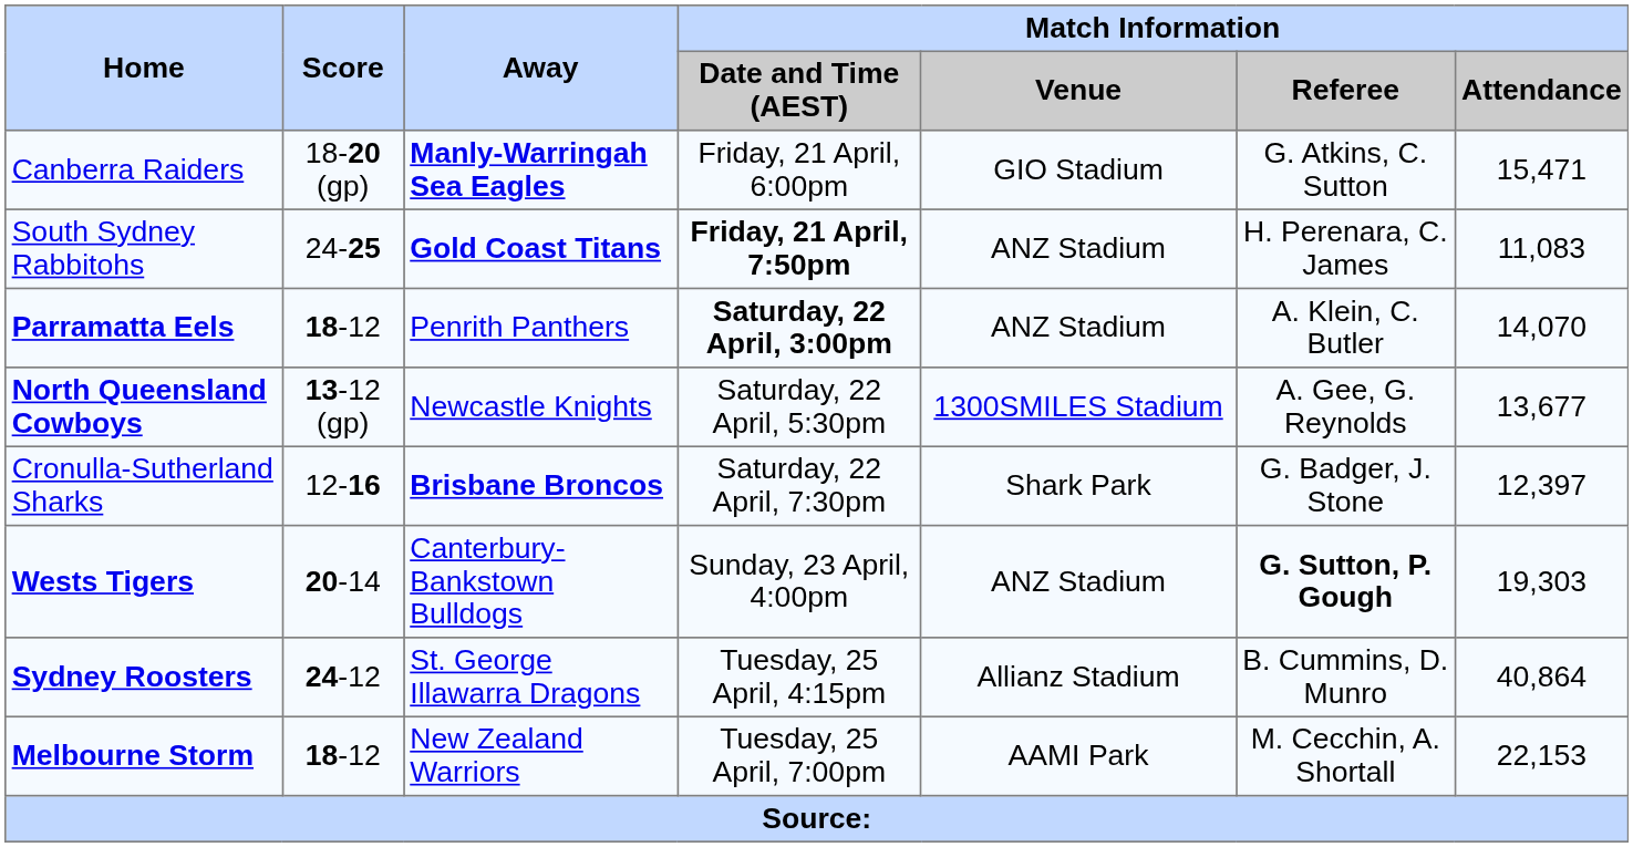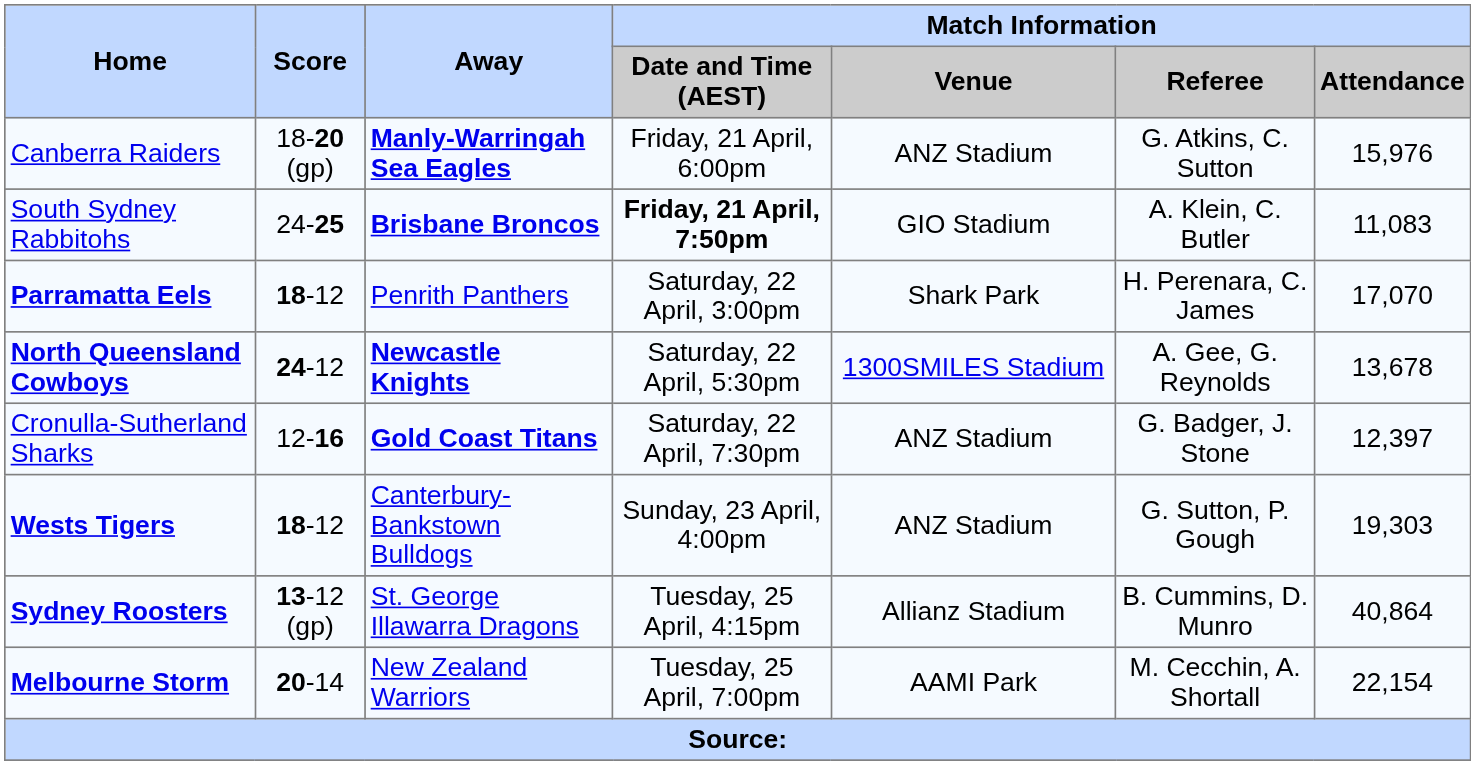Canberra Raiders | Match Information / Venue: GIO Stadium -> ANZ Stadium
Canberra Raiders | Match Information / Attendance: 15,471 -> 15,976
South Sydney Rabbitohs | Away: Gold Coast Titans -> Brisbane Broncos
South Sydney Rabbitohs | Match Information / Venue: ANZ Stadium -> GIO Stadium
South Sydney Rabbitohs | Match Information / Referee: H. Perenara, C. James -> A. Klein, C. Butler
Parramatta Eels | Match Information / Date and Time (AEST): bold -> normal
Parramatta Eels | Match Information / Venue: ANZ Stadium -> Shark Park
Parramatta Eels | Match Information / Referee: A. Klein, C. Butler -> H. Perenara, C. James
Parramatta Eels | Match Information / Attendance: 14,070 -> 17,070
North Queensland Cowboys | Score: 13-12 (gp) -> 24-12
North Queensland Cowboys | Away: normal -> bold
North Queensland Cowboys | Match Information / Attendance: 13,677 -> 13,678
Cronulla-Sutherland Sharks | Away: Brisbane Broncos -> Gold Coast Titans
Cronulla-Sutherland Sharks | Match Information / Venue: Shark Park -> ANZ Stadium
Wests Tigers | Score: 20-14 -> 18-12
Wests Tigers | Match Information / Referee: bold -> normal
Sydney Roosters | Score: 24-12 -> 13-12 (gp)
Melbourne Storm | Score: 18-12 -> 20-14
Melbourne Storm | Match Information / Attendance: 22,153 -> 22,154
